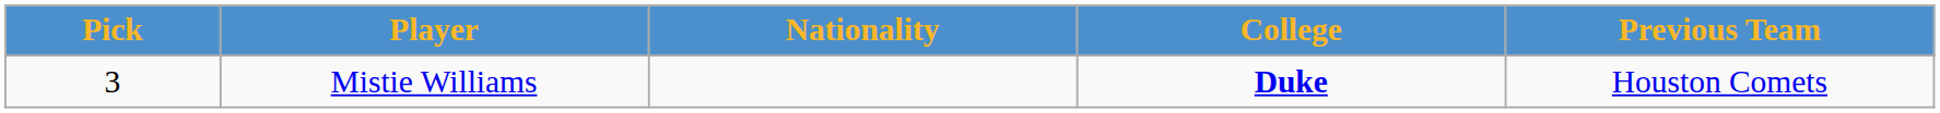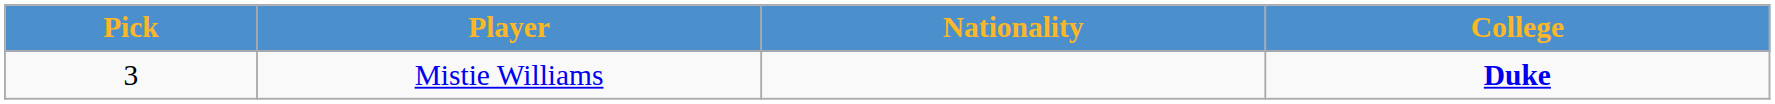- column: Previous Team | Houston Comets
